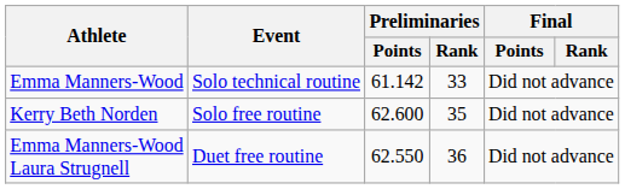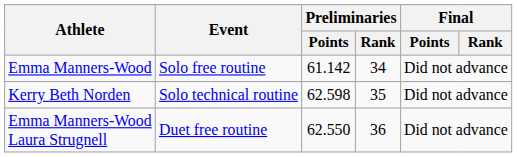Emma Manners-Wood | Event: Solo technical routine -> Solo free routine
Emma Manners-Wood | Preliminaries / Rank: 33 -> 34
Kerry Beth Norden | Event: Solo free routine -> Solo technical routine
Kerry Beth Norden | Preliminaries / Points: 62.600 -> 62.598
